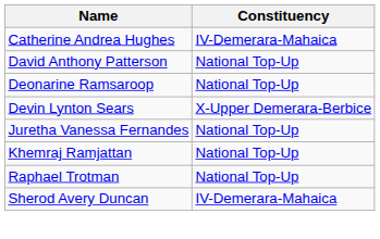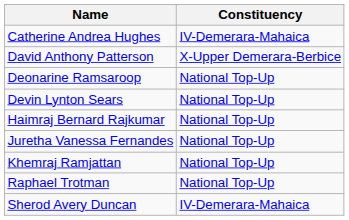David Anthony Patterson | Constituency: National Top-Up -> X-Upper Demerara-Berbice
Devin Lynton Sears | Constituency: X-Upper Demerara-Berbice -> National Top-Up
+ row: Haimraj Bernard Rajkumar | National Top-Up
